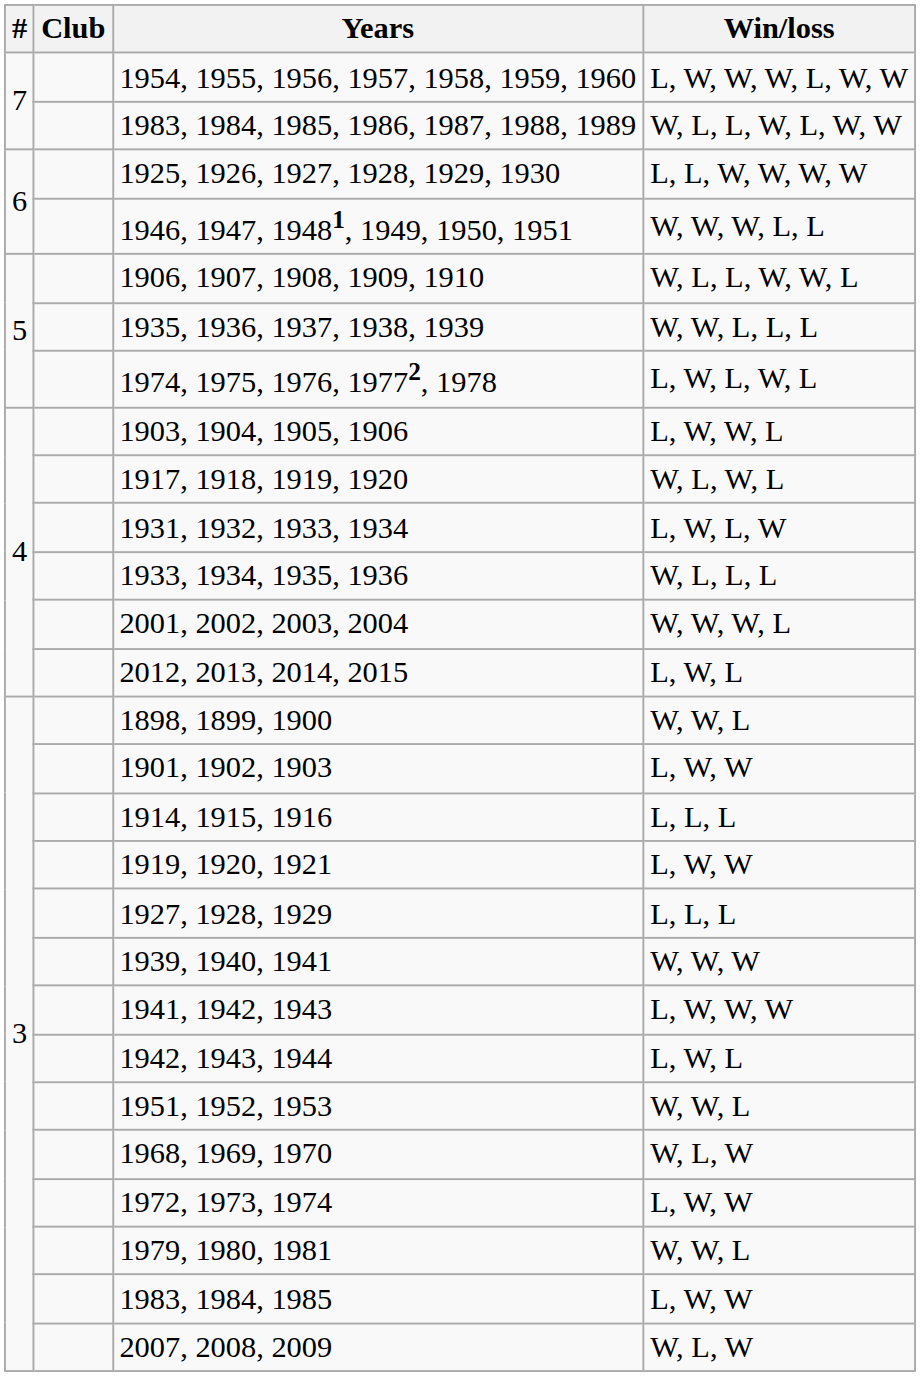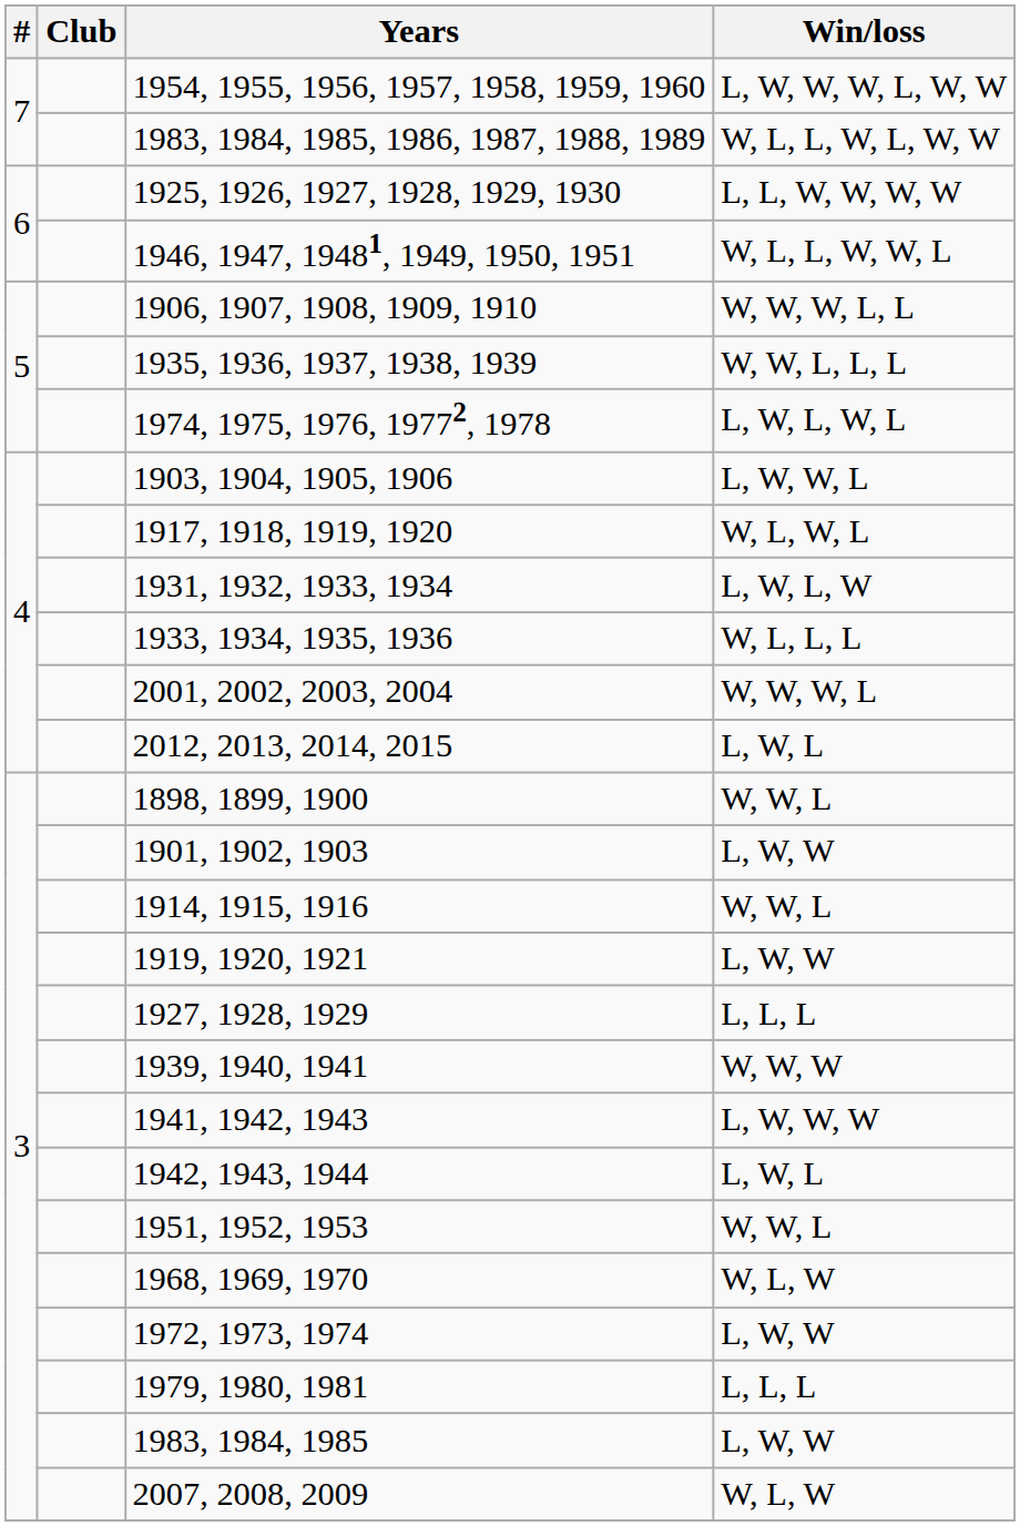1946, 1947, 19481, 1949, 1950, 1951 | Win/loss: W, W, W, L, L -> W, L, L, W, W, L
1906, 1907, 1908, 1909, 1910 | Win/loss: W, L, L, W, W, L -> W, W, W, L, L
1914, 1915, 1916 | Win/loss: L, L, L -> W, W, L
1979, 1980, 1981 | Win/loss: W, W, L -> L, L, L
